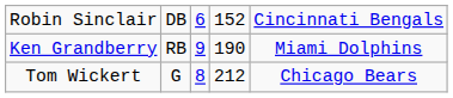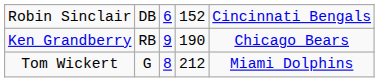Ken Grandberry | column 5: Miami Dolphins -> Chicago Bears
Tom Wickert | column 5: Chicago Bears -> Miami Dolphins
